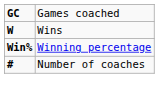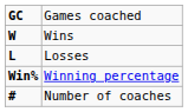+ row: L | Losses
